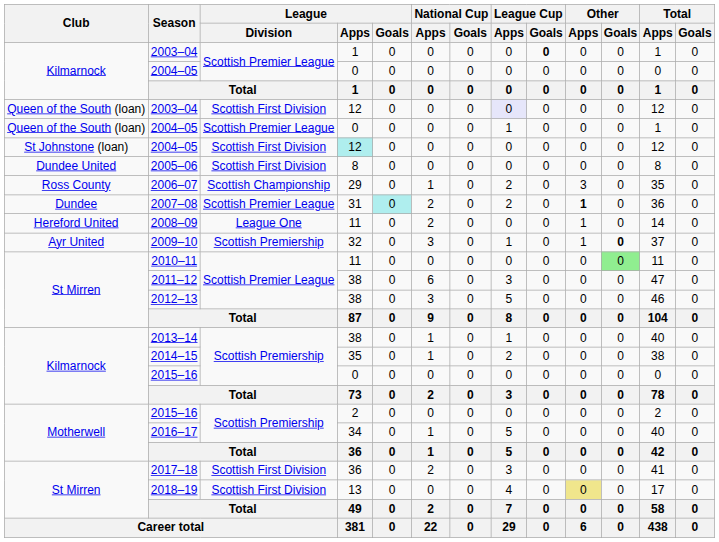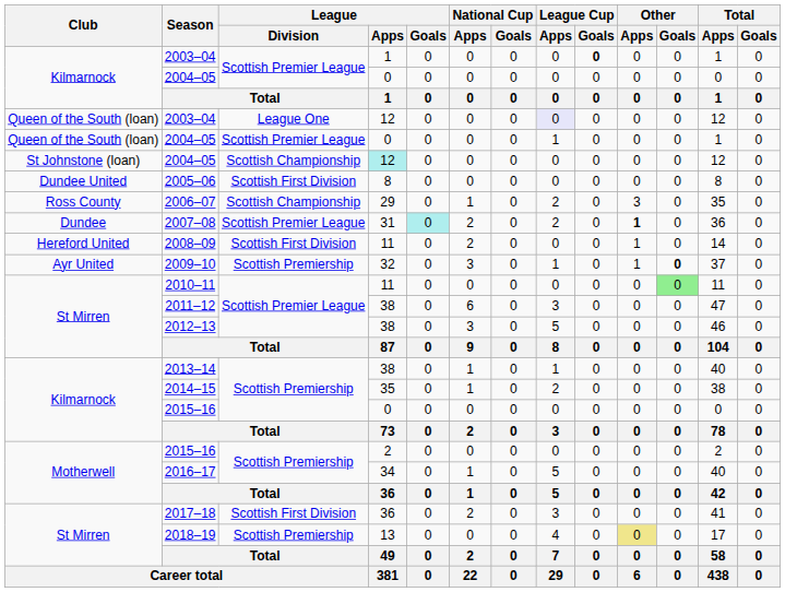Queen of the South (loan) / 2003–04 | League / Division: Scottish First Division -> League One
St Johnstone (loan) / 2004–05 | League / Division: Scottish First Division -> Scottish Championship
2008–09 | League / Division: League One -> Scottish First Division
2018–19 | League / Division: Scottish First Division -> Scottish Premiership
